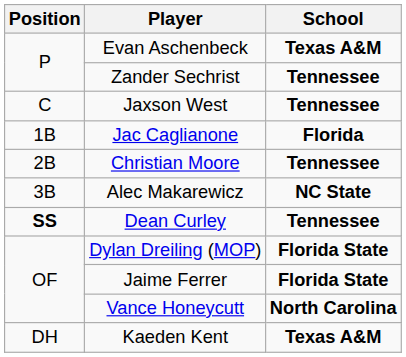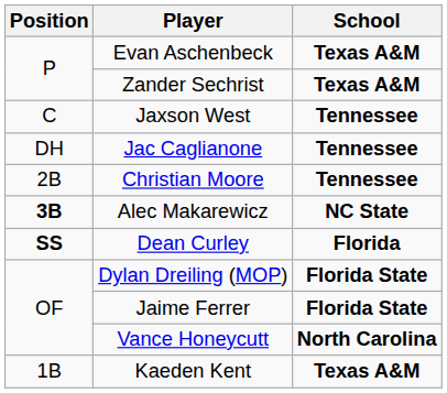Zander Sechrist | School: Tennessee -> Texas A&M
Jac Caglianone | Position: 1B -> DH
Jac Caglianone | School: Florida -> Tennessee
Alec Makarewicz | Position: normal -> bold
Dean Curley | School: Tennessee -> Florida
Kaeden Kent | Position: DH -> 1B
